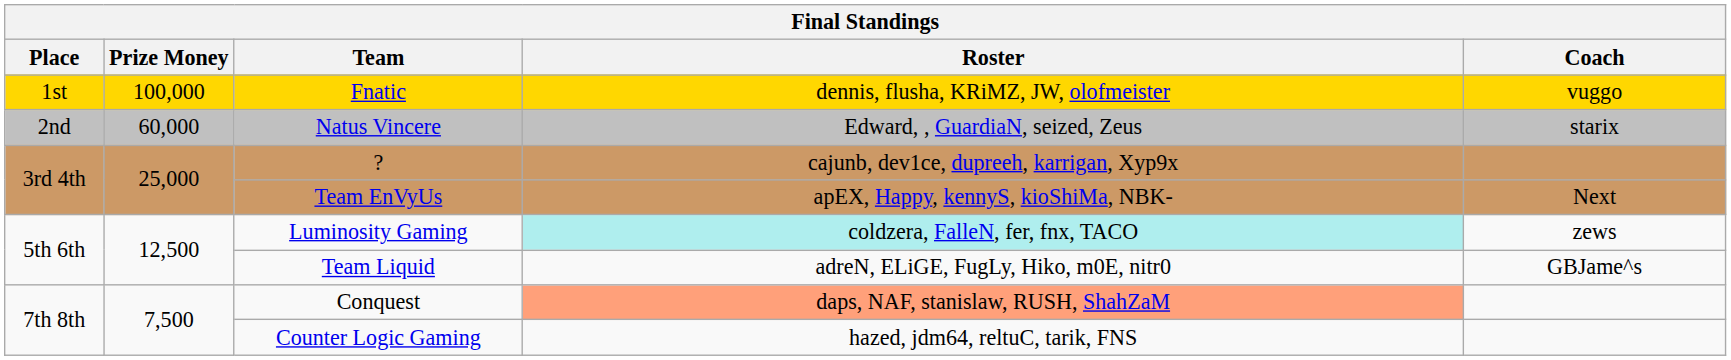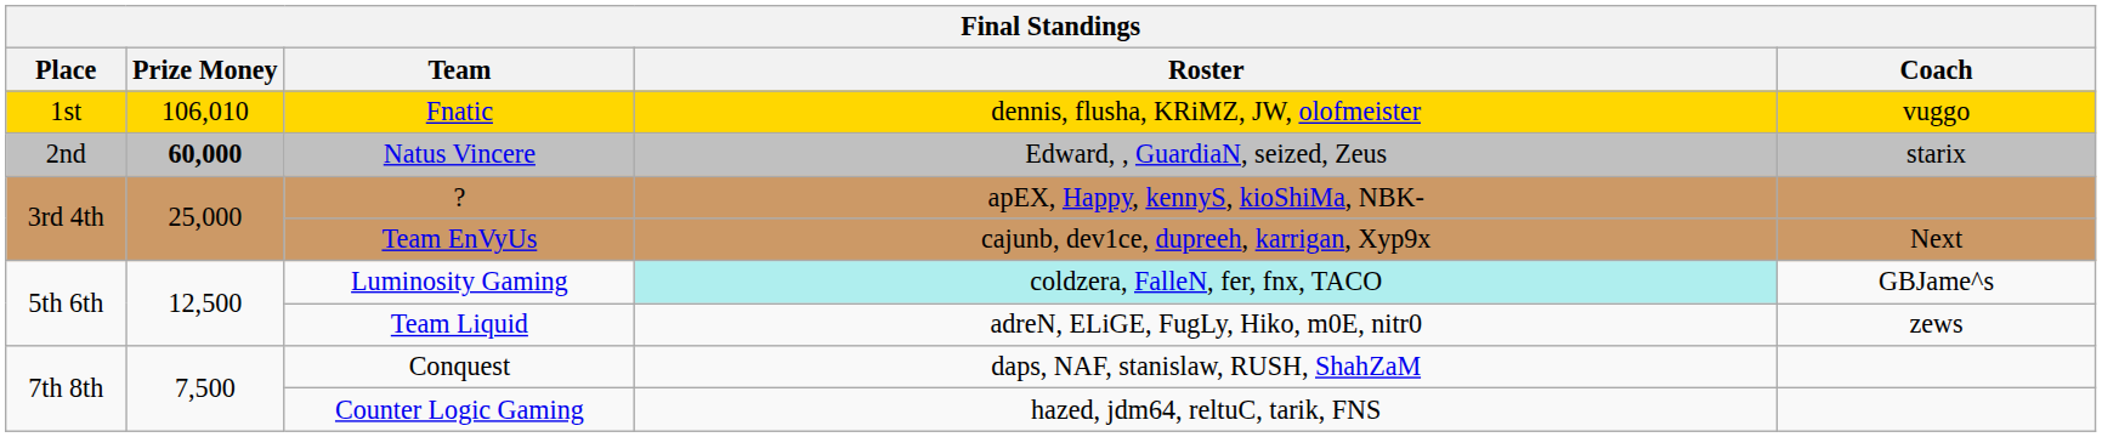Fnatic | Prize Money: 100,000 -> 106,010
Natus Vincere | Prize Money: normal -> bold
? | Roster: cajunb, dev1ce, dupreeh, karrigan, Xyp9x -> apEX, Happy, kennyS, kioShiMa, NBK-
Team EnVyUs | Roster: apEX, Happy, kennyS, kioShiMa, NBK- -> cajunb, dev1ce, dupreeh, karrigan, Xyp9x
Luminosity Gaming | Coach: zews -> GBJame^s
Team Liquid | Coach: GBJame^s -> zews
Conquest | Roster: lightsalmon background -> no background
